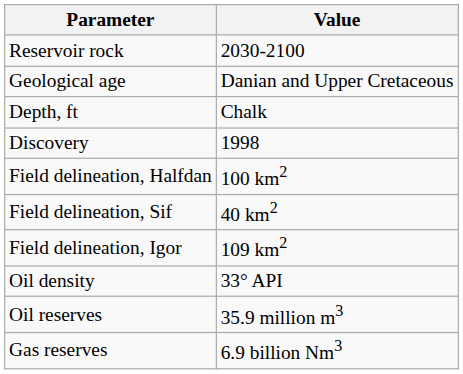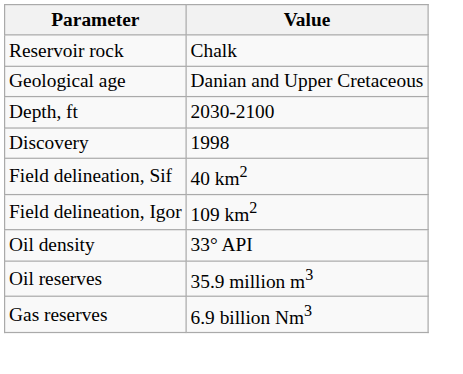Reservoir rock | Value: 2030-2100 -> Chalk
Depth, ft | Value: Chalk -> 2030-2100
- row: Field delineation, Halfdan | 100 km2
